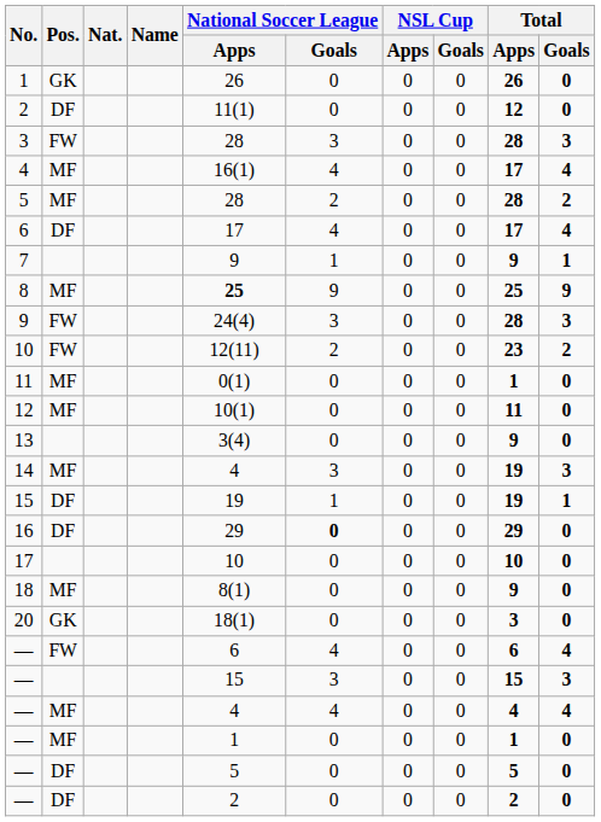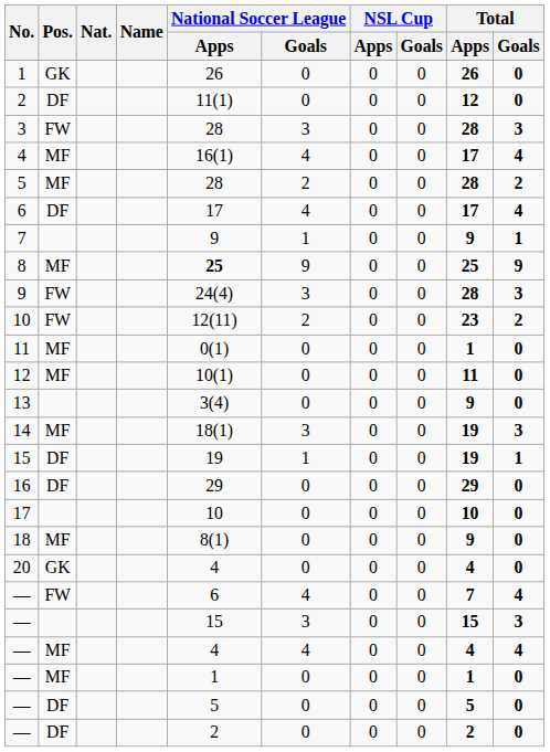14 | National Soccer League / Apps: 4 -> 18(1)
16 | National Soccer League / Goals: bold -> normal
20 | National Soccer League / Apps: 18(1) -> 4
20 | Total / Apps: 3 -> 4
— / FW | Total / Apps: 6 -> 7
